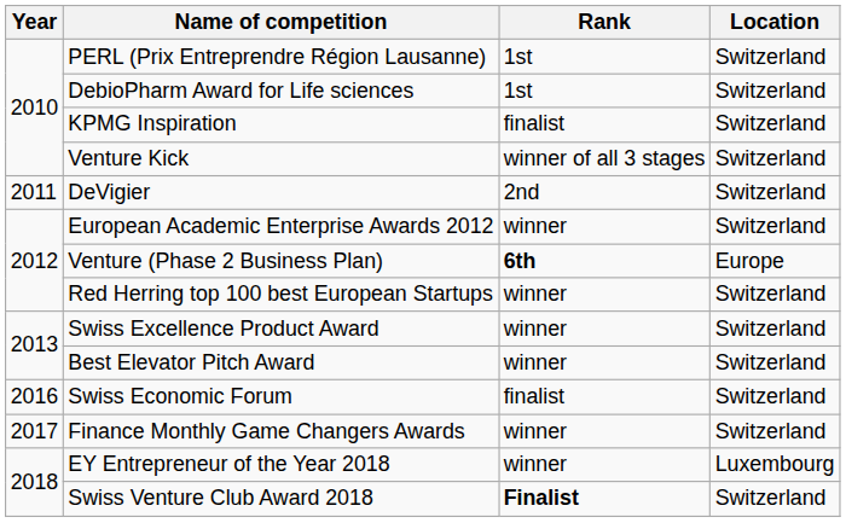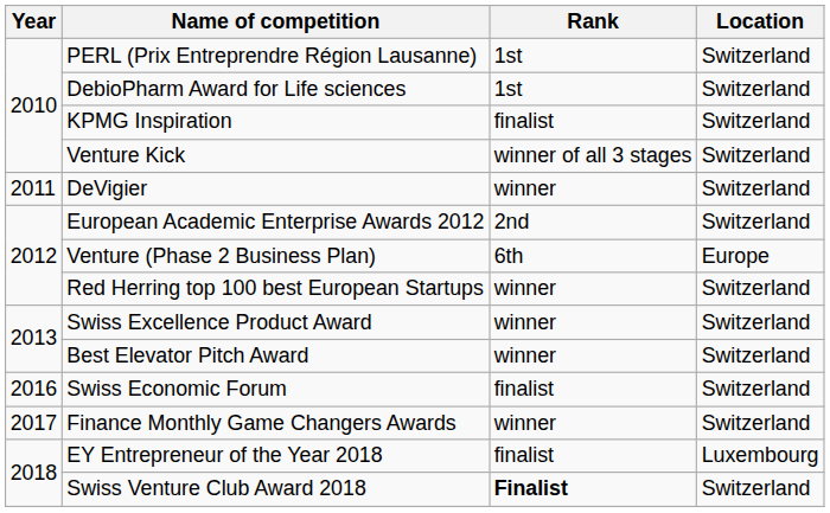DeVigier | Rank: 2nd -> winner
European Academic Enterprise Awards 2012 | Rank: winner -> 2nd
Venture (Phase 2 Business Plan) | Rank: bold -> normal
EY Entrepreneur of the Year 2018 | Rank: winner -> finalist
